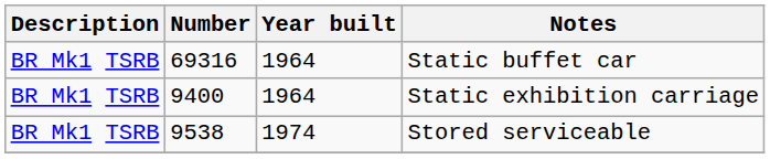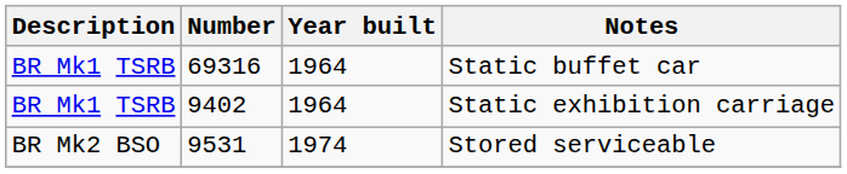Static exhibition carriage | Number: 9400 -> 9402
Stored serviceable | Description: BR Mk1 TSRB -> BR Mk2 BSO
Stored serviceable | Number: 9538 -> 9531
